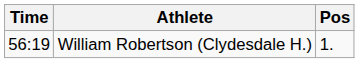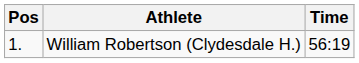columns swapped: Pos <-> Time
